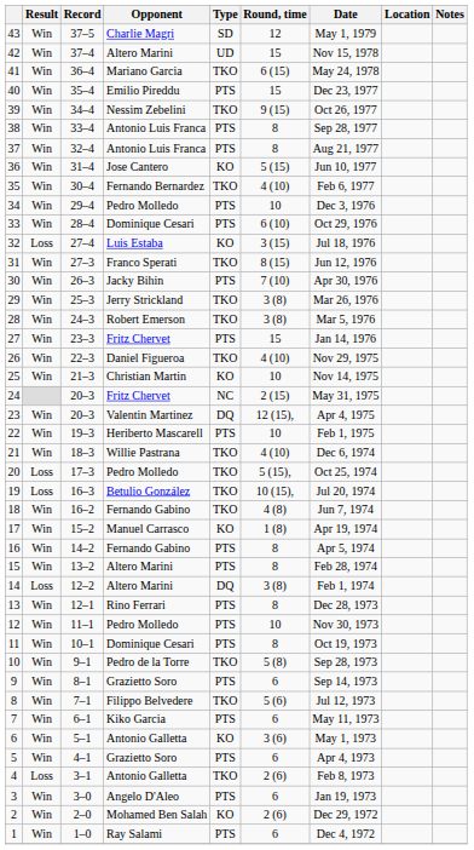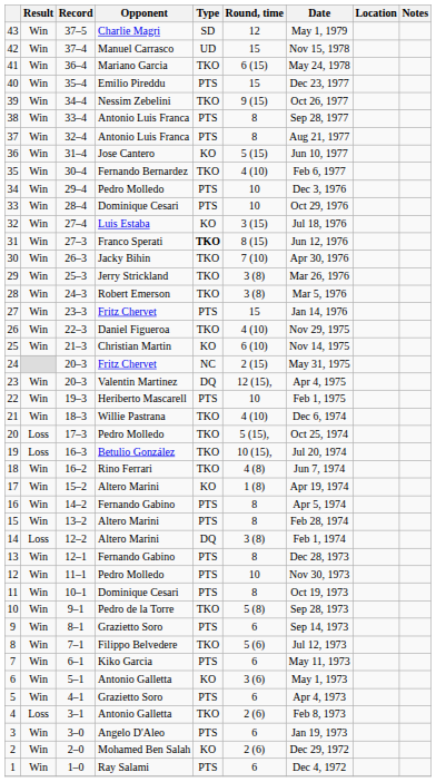42 | Opponent: Altero Marini -> Manuel Carrasco
33 | Round, time: 6 (10) -> 10
32 | Result: Loss -> Win
31 | Type: normal -> bold
30 | Type: PTS -> TKO
25 | Round, time: 10 -> 6 (10)
18 | Opponent: Fernando Gabino -> Rino Ferrari
17 | Opponent: Manuel Carrasco -> Altero Marini
13 | Opponent: Rino Ferrari -> Fernando Gabino
